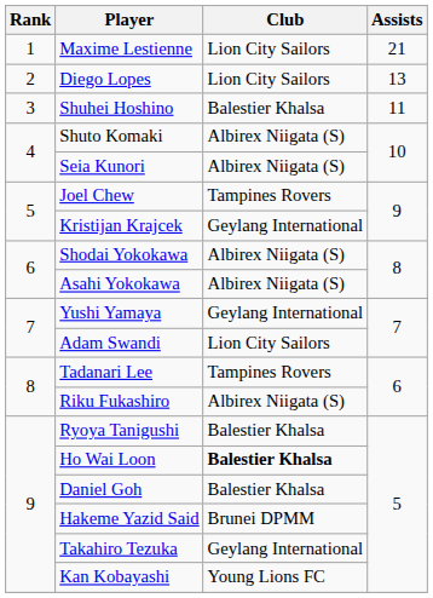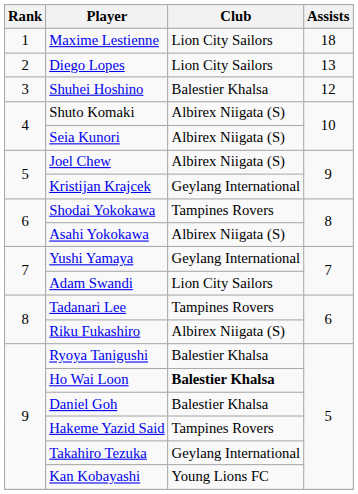Maxime Lestienne | Assists: 21 -> 18
Shuhei Hoshino | Assists: 11 -> 12
Joel Chew | Club: Tampines Rovers -> Albirex Niigata (S)
Shodai Yokokawa | Club: Albirex Niigata (S) -> Tampines Rovers
Hakeme Yazid Said | Club: Brunei DPMM -> Tampines Rovers
